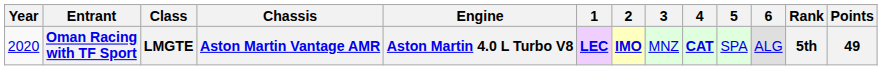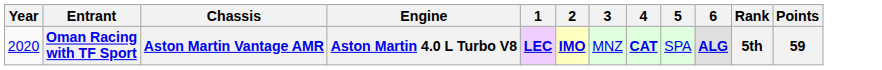- column: Class | LMGTE
Oman Racing with TF Sport | 6: normal -> bold
Oman Racing with TF Sport | Points: 49 -> 59
